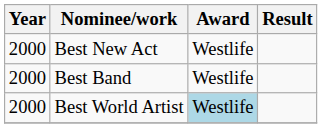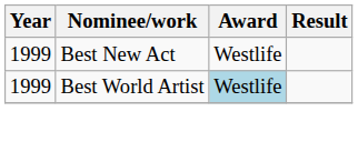Best New Act | Year: 2000 -> 1999
- row: 2000 | Best Band | Westlife
Best World Artist | Year: 2000 -> 1999
